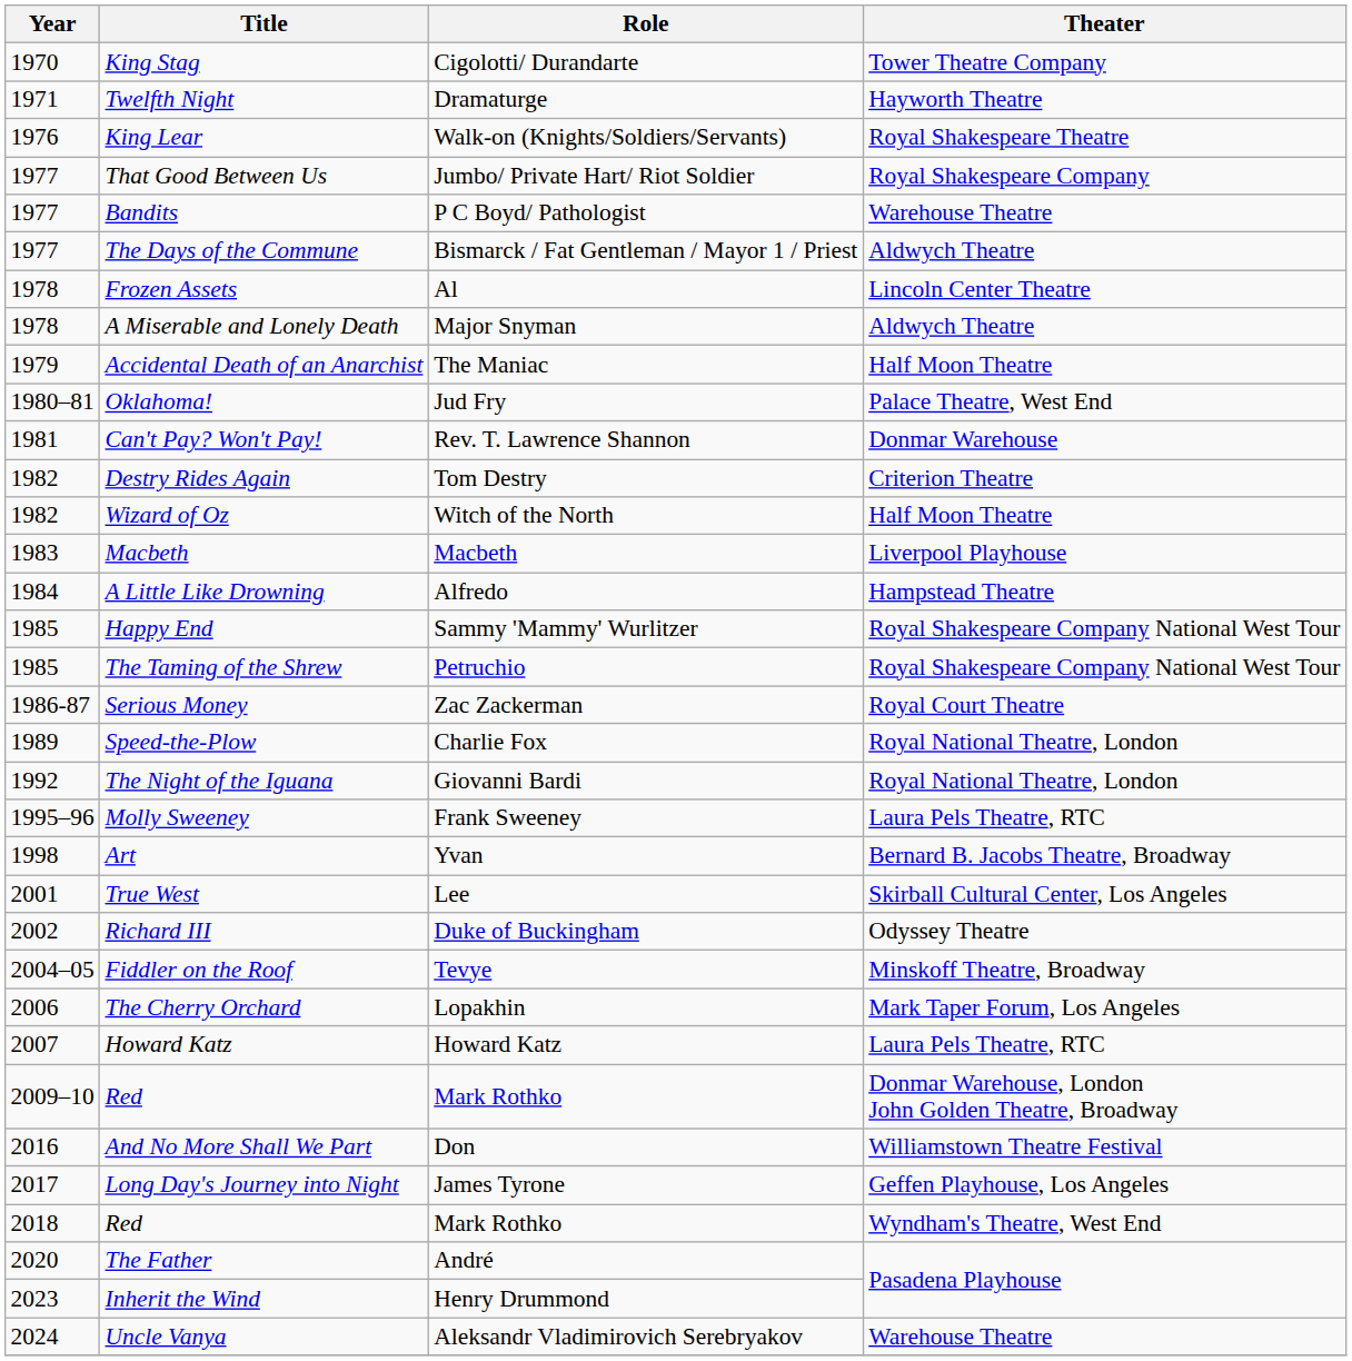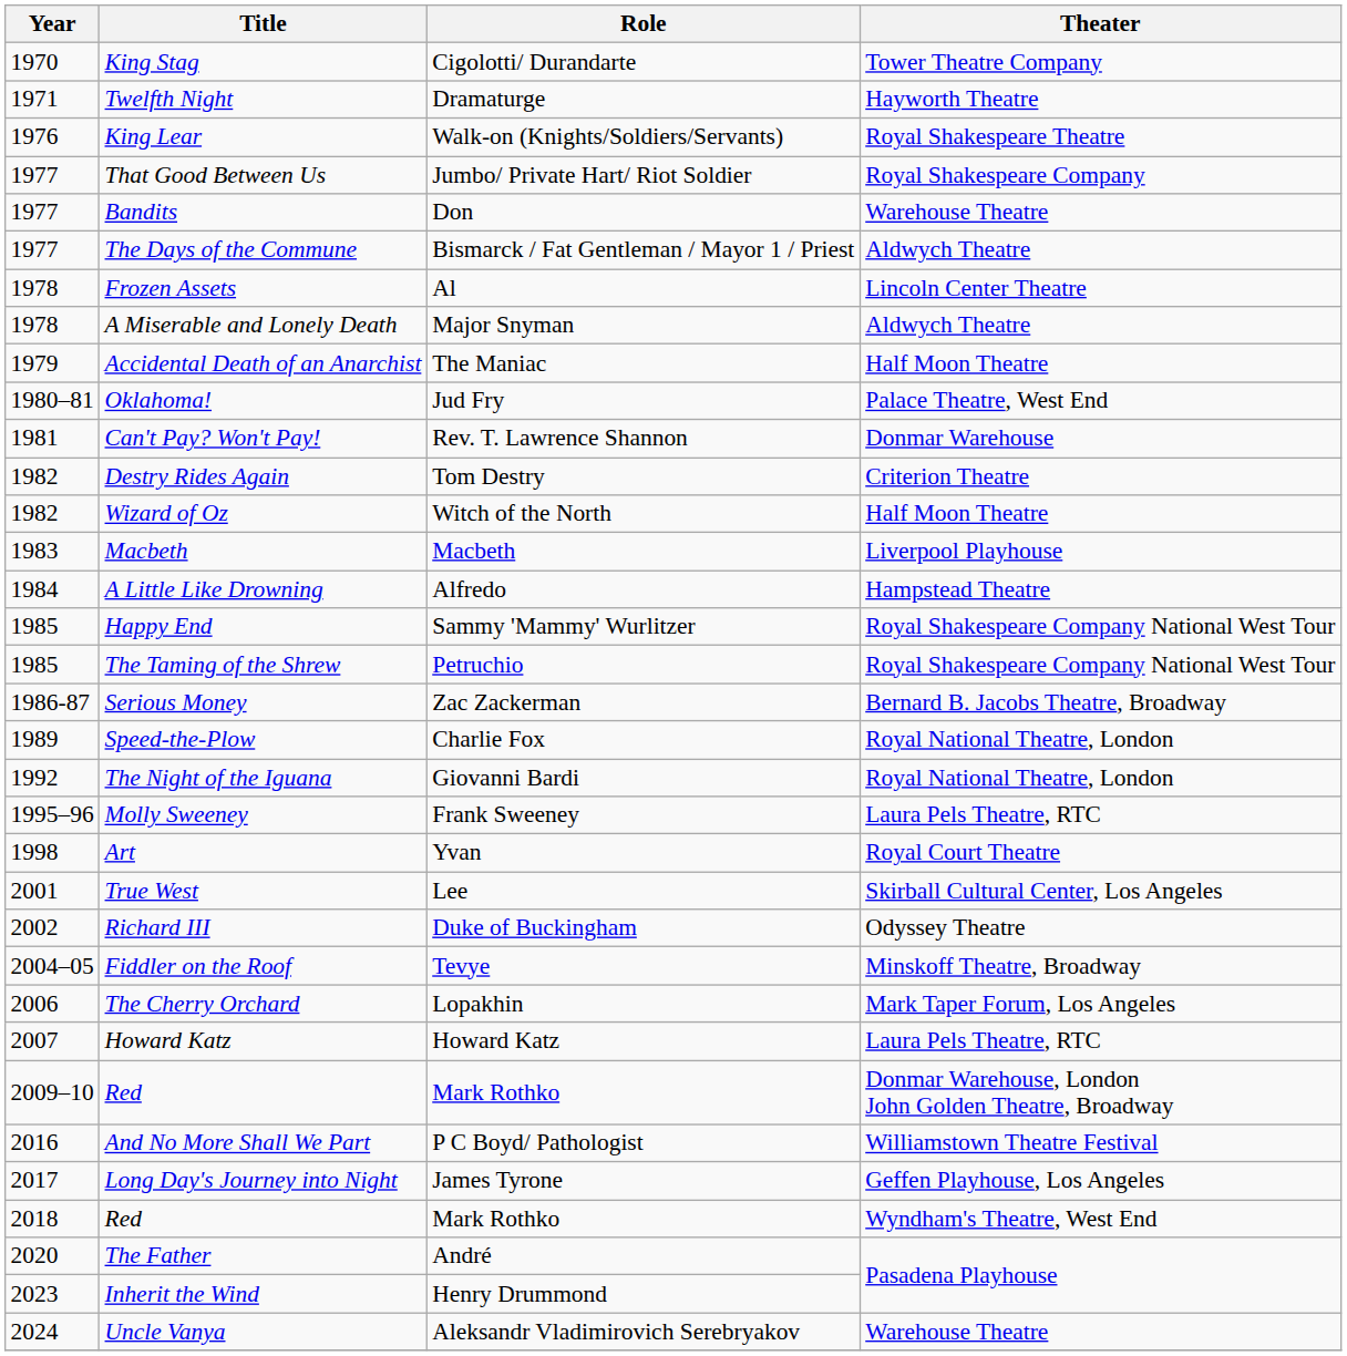Bandits | Role: P C Boyd/ Pathologist -> Don
Serious Money | Theater: Royal Court Theatre -> Bernard B. Jacobs Theatre, Broadway
Art | Theater: Bernard B. Jacobs Theatre, Broadway -> Royal Court Theatre
And No More Shall We Part | Role: Don -> P C Boyd/ Pathologist
